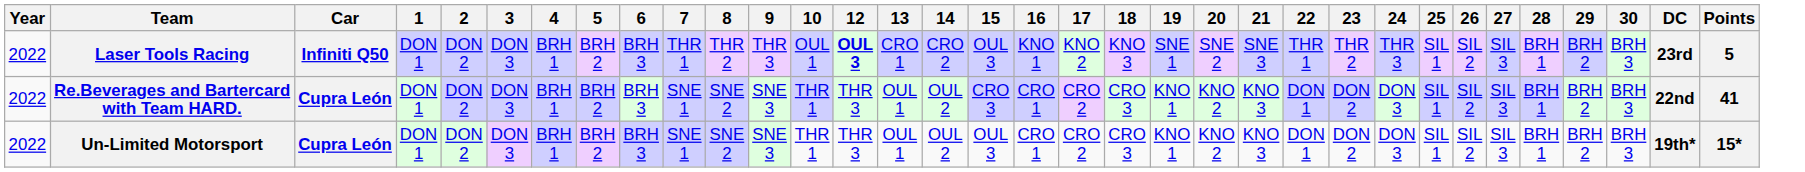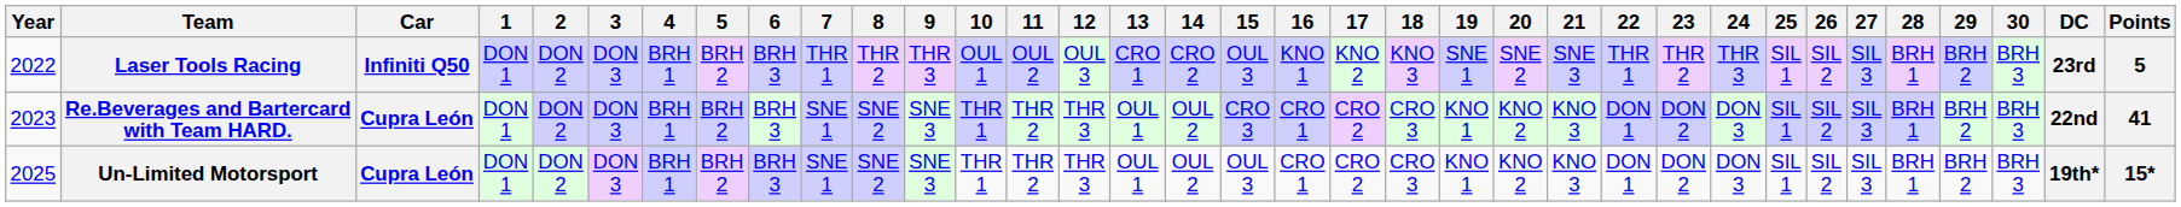+ column: 11 | OUL 2 | THR 2 | THR 2
Laser Tools Racing | 12: bold -> normal
Re.Beverages and Bartercard with Team HARD. | Year: 2022 -> 2023
Un-Limited Motorsport | Year: 2022 -> 2025
